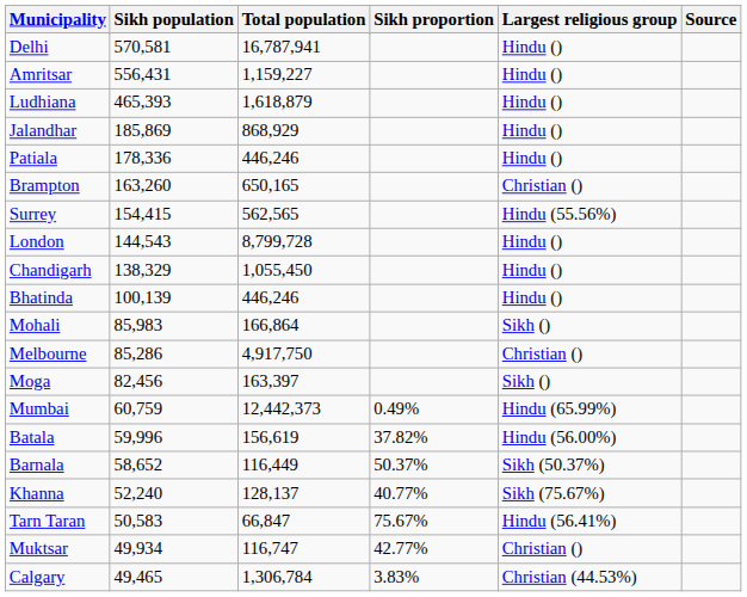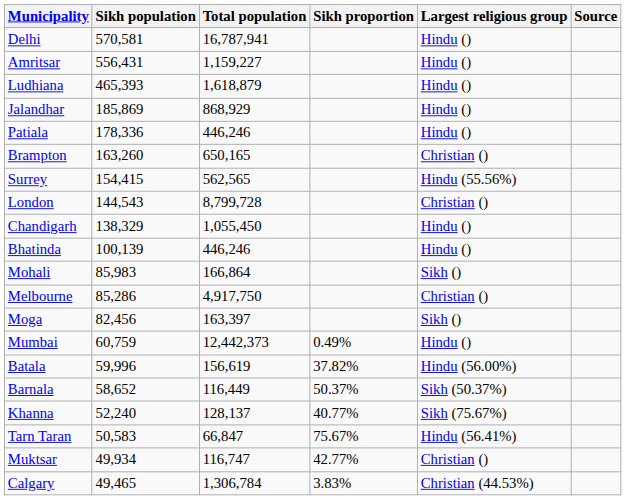London | Largest religious group: Hindu () -> Christian ()
Mumbai | Largest religious group: Hindu (65.99%) -> Hindu ()
